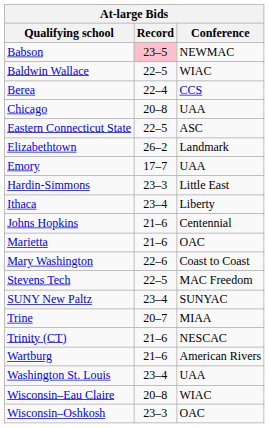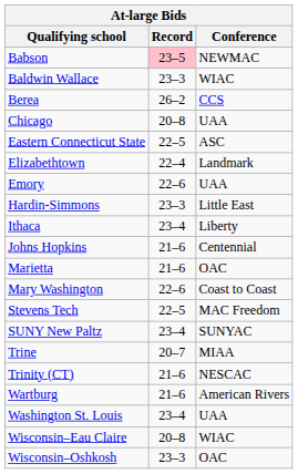Baldwin Wallace | Record: 22–5 -> 23–3
Berea | Record: 22–4 -> 26–2
Elizabethtown | Record: 26–2 -> 22–4
Emory | Record: 17–7 -> 22–6
